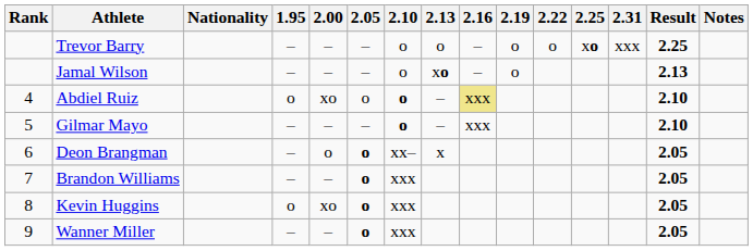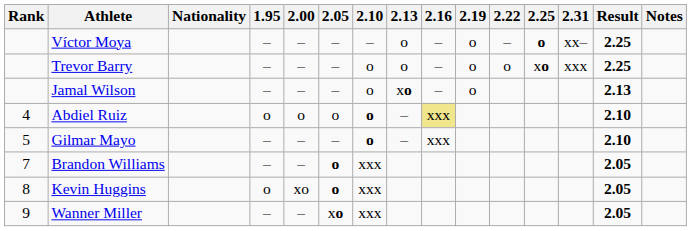+ row: Víctor Moya | – | – | – | – | o | – | o | – | o | xx– | 2.25
Abdiel Ruiz | 2.00: xo -> o
- row: 6 | Deon Brangman | – | o | o | xx– | x | 2.05
Wanner Miller | 2.05: o -> xo
